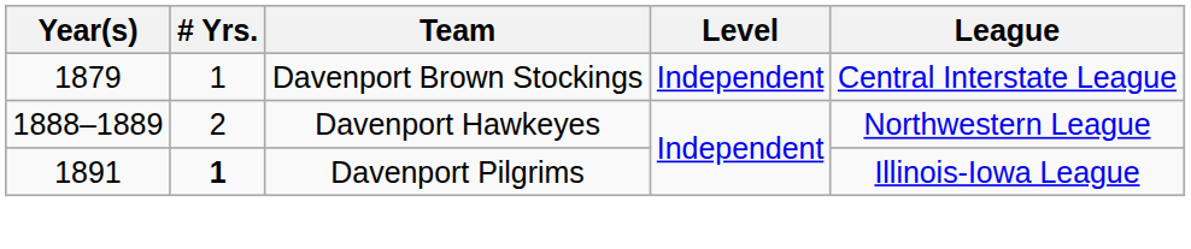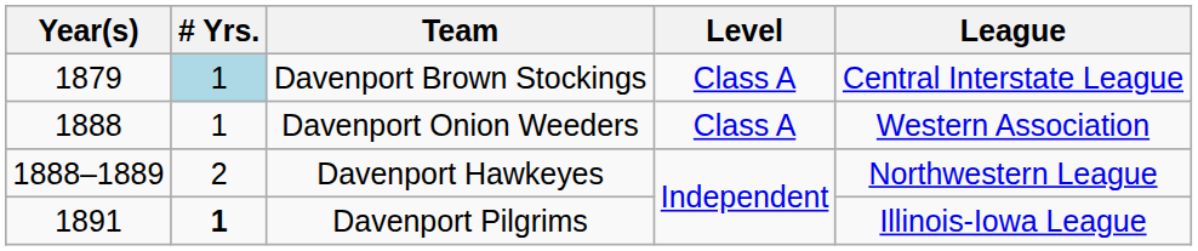Davenport Brown Stockings | # Yrs.: no background -> lightblue background
Davenport Brown Stockings | Level: Independent -> Class A
+ row: 1888 | 1 | Davenport Onion Weeders | Class A | Western Association
